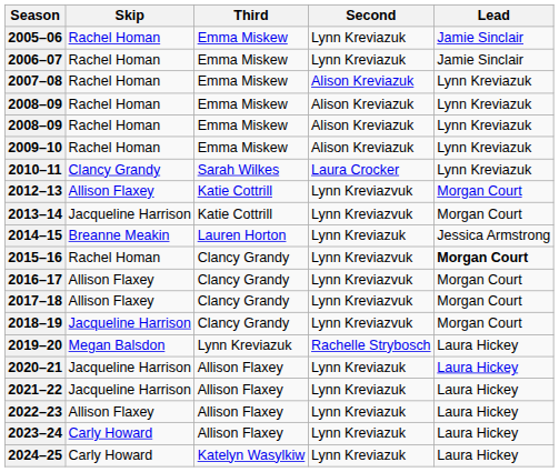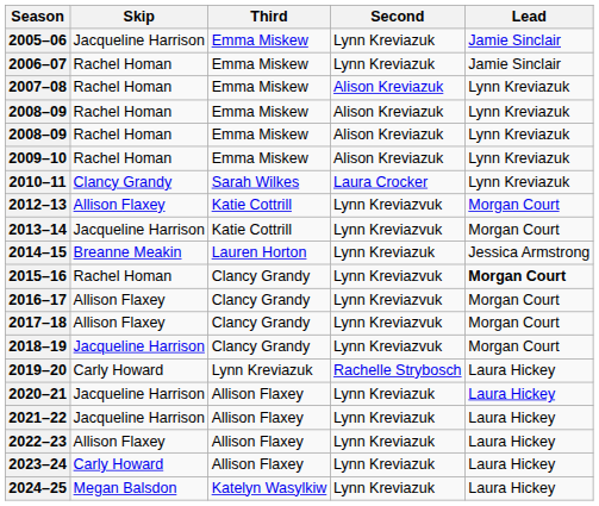2005–06 | Skip: Rachel Homan -> Jacqueline Harrison
2019–20 | Skip: Megan Balsdon -> Carly Howard
2024–25 | Skip: Carly Howard -> Megan Balsdon
